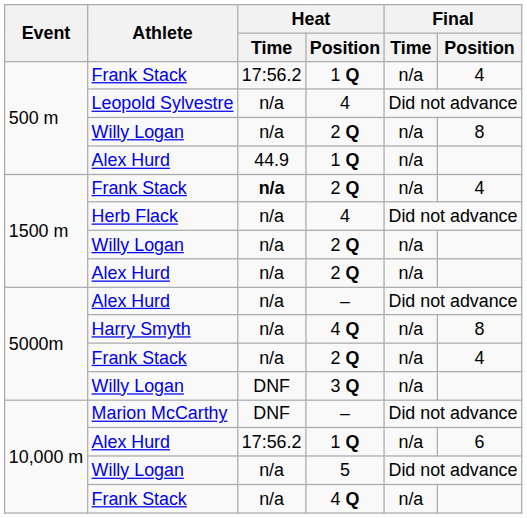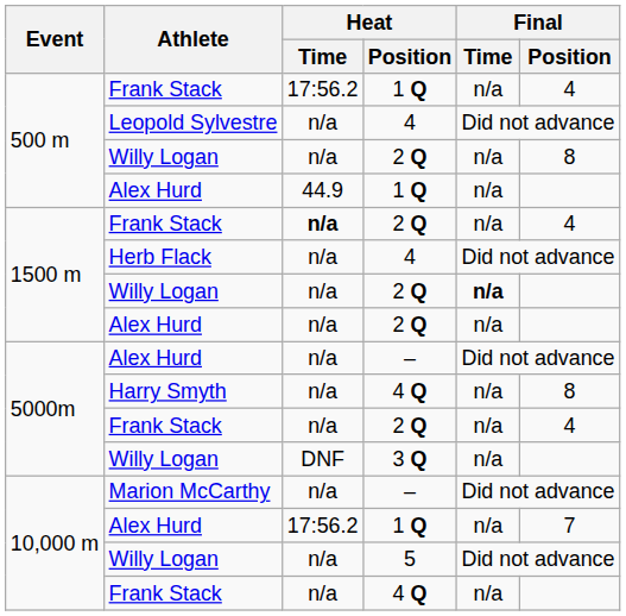1500 m / Willy Logan | Final / Time: normal -> bold
Marion McCarthy | Heat / Time: DNF -> n/a
10,000 m / Alex Hurd | Final / Position: 6 -> 7
